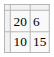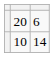10 | column 3: 15 -> 14
